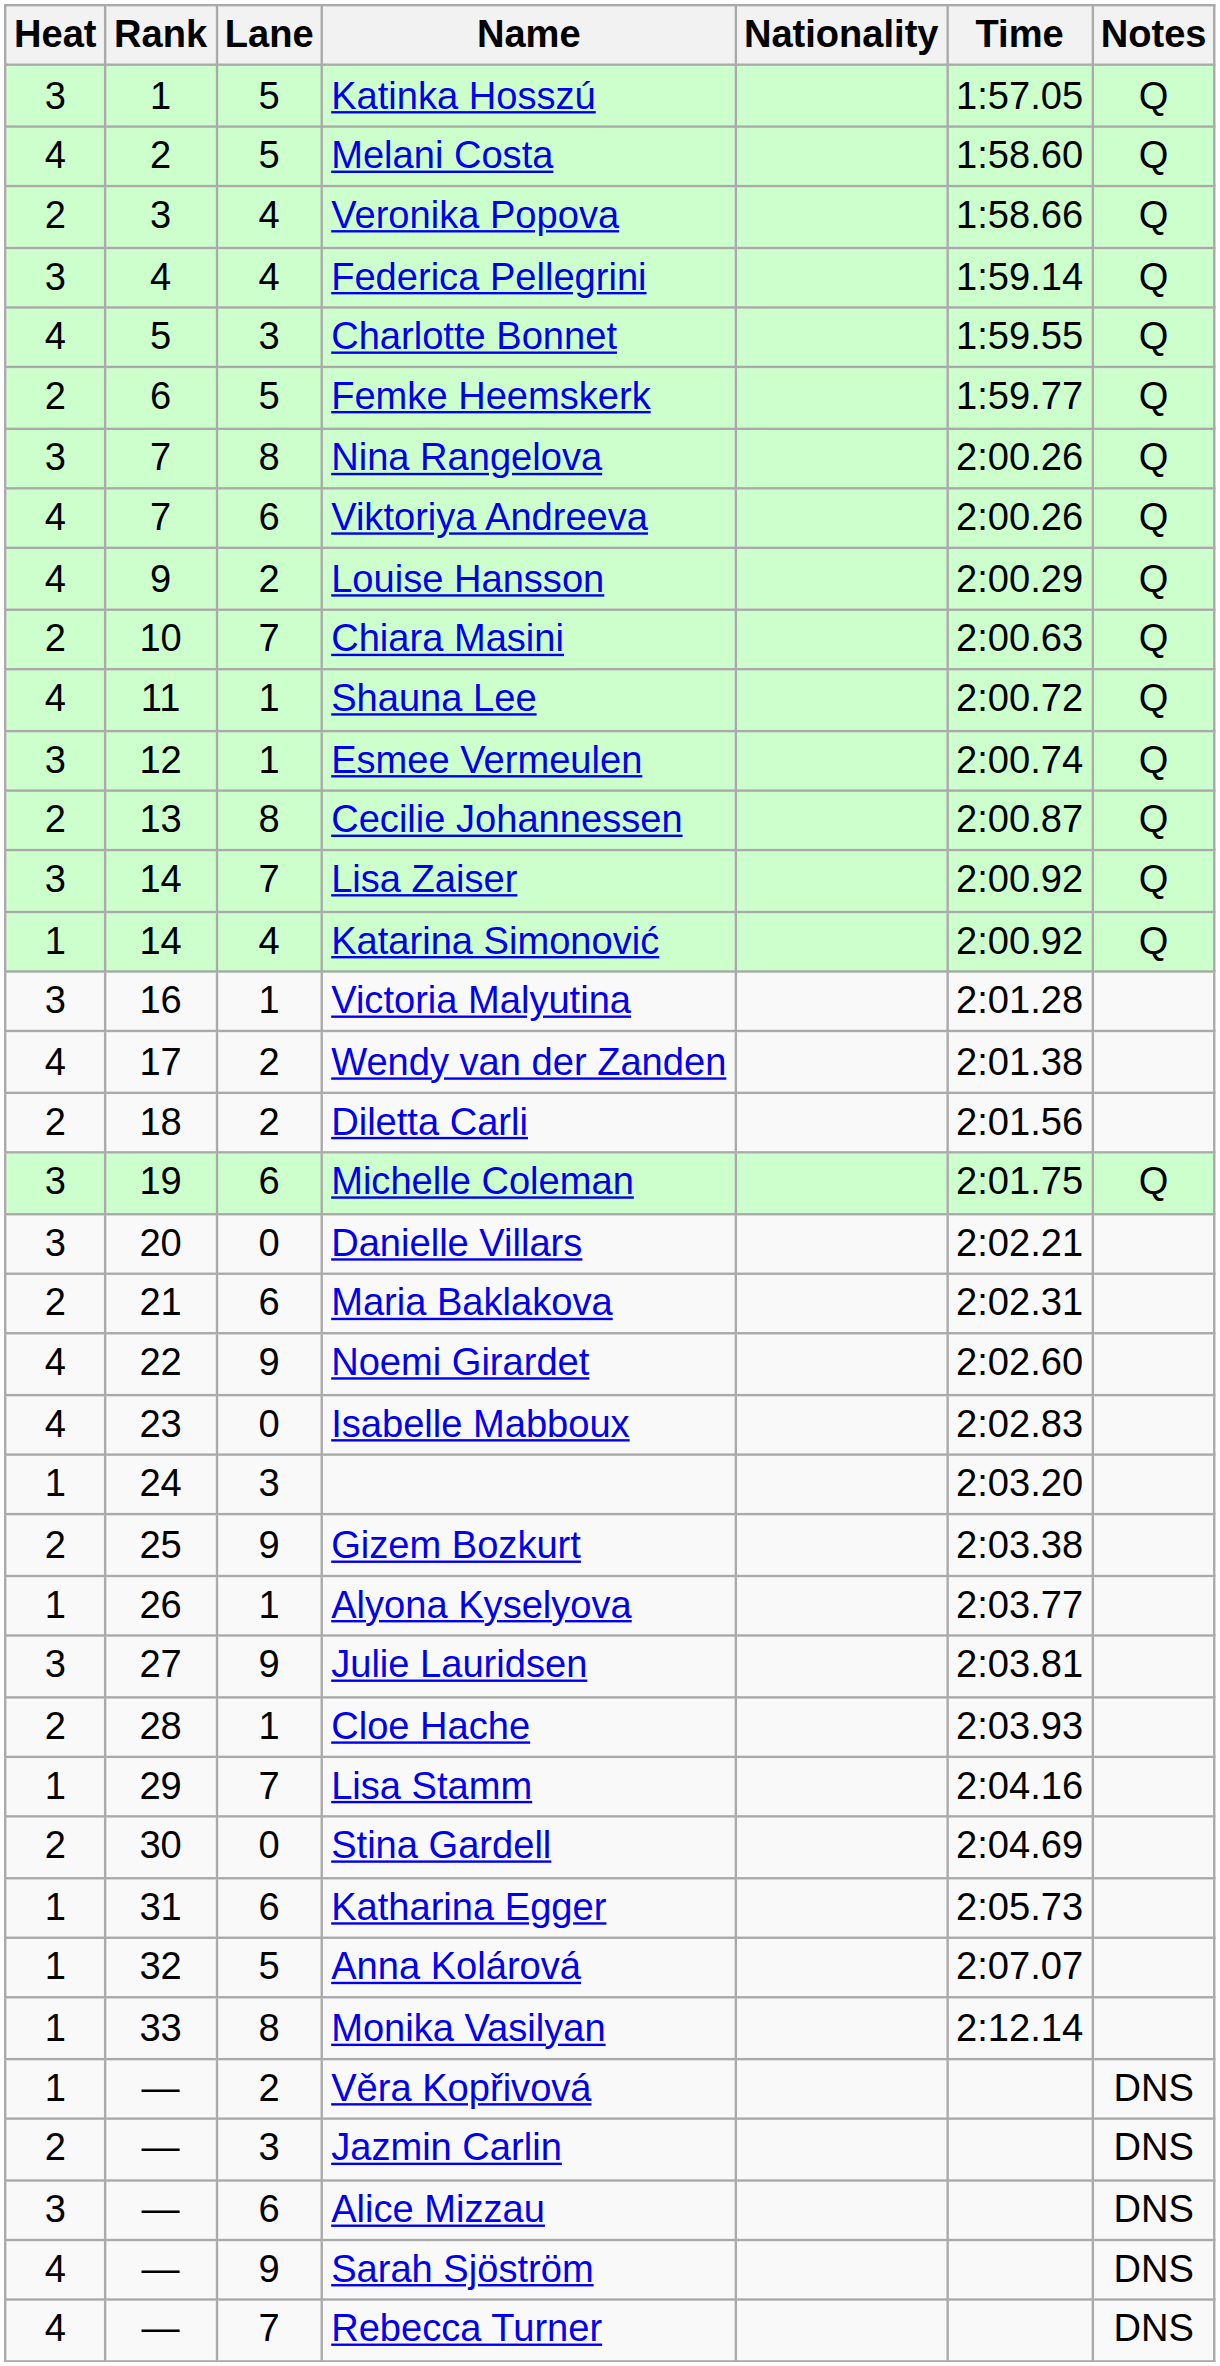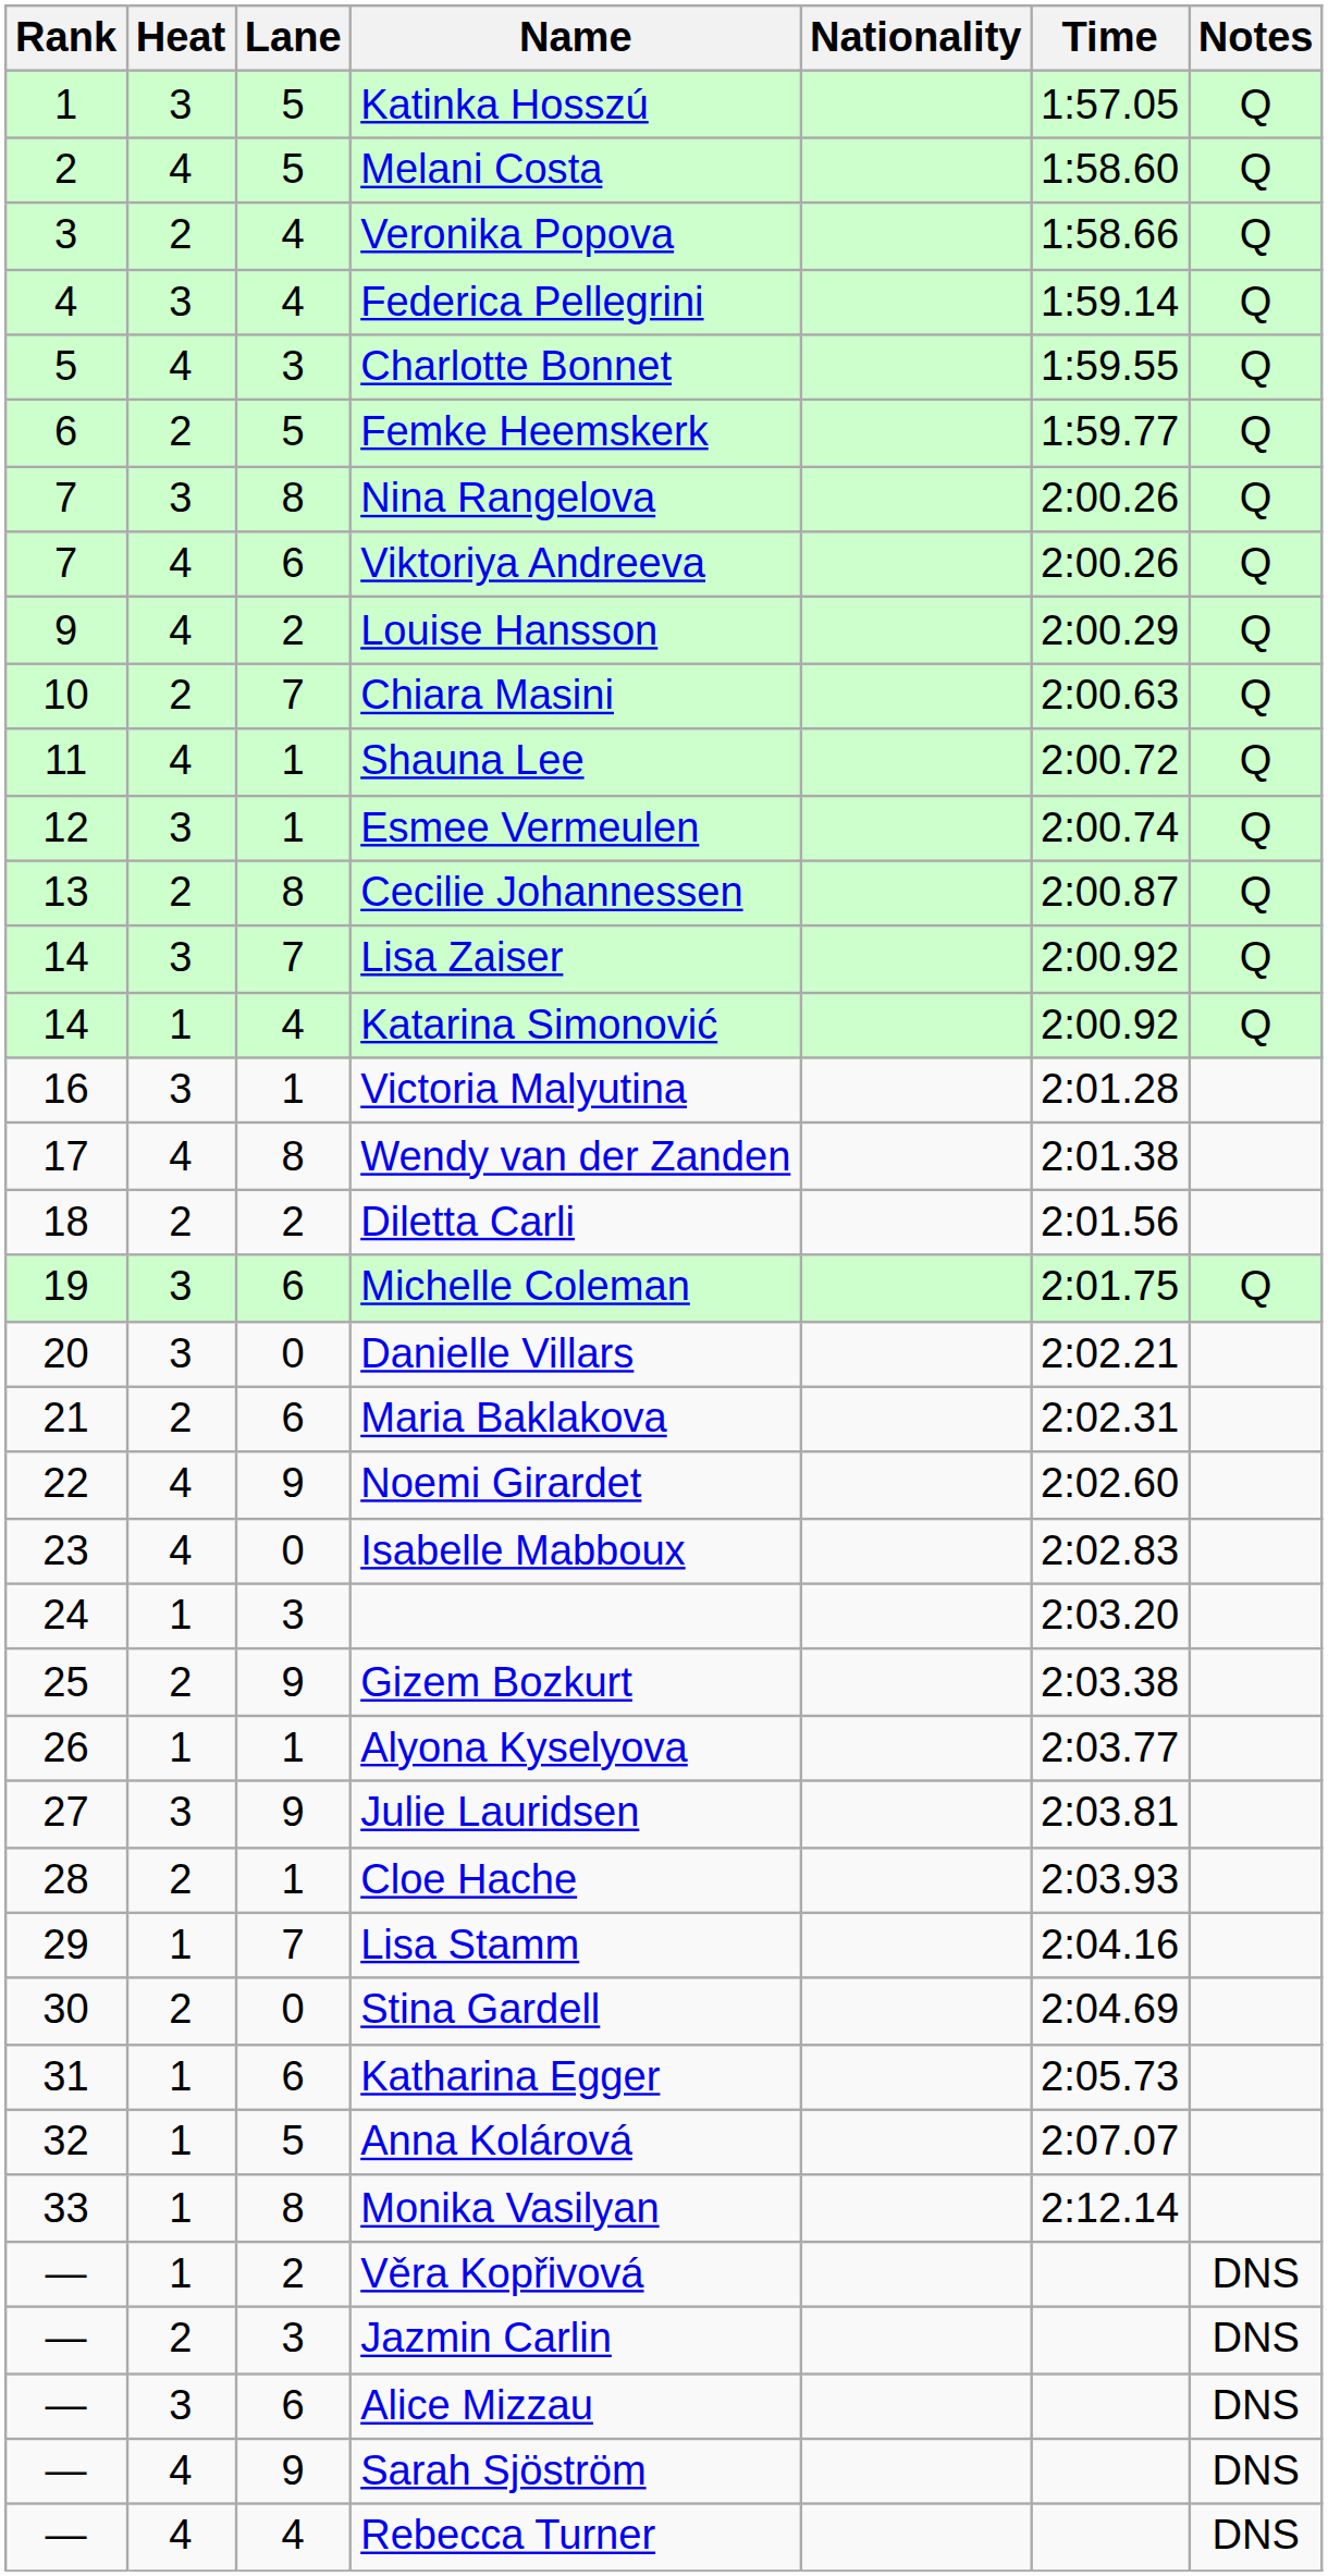columns swapped: Rank <-> Heat
Wendy van der Zanden | Lane: 2 -> 8
Rebecca Turner | Lane: 7 -> 4
